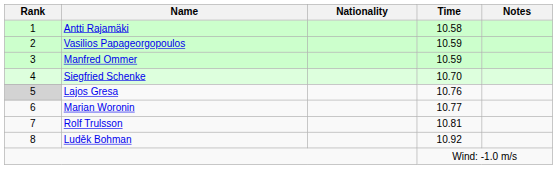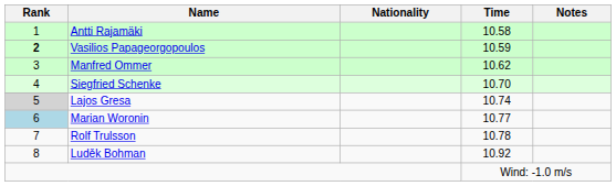Vasilios Papageorgopoulos | Rank: normal -> bold
Manfred Ommer | Time: 10.59 -> 10.62
Lajos Gresa | Time: 10.76 -> 10.74
Marian Woronin | Rank: no background -> lightblue background
Rolf Trulsson | Time: 10.81 -> 10.78
